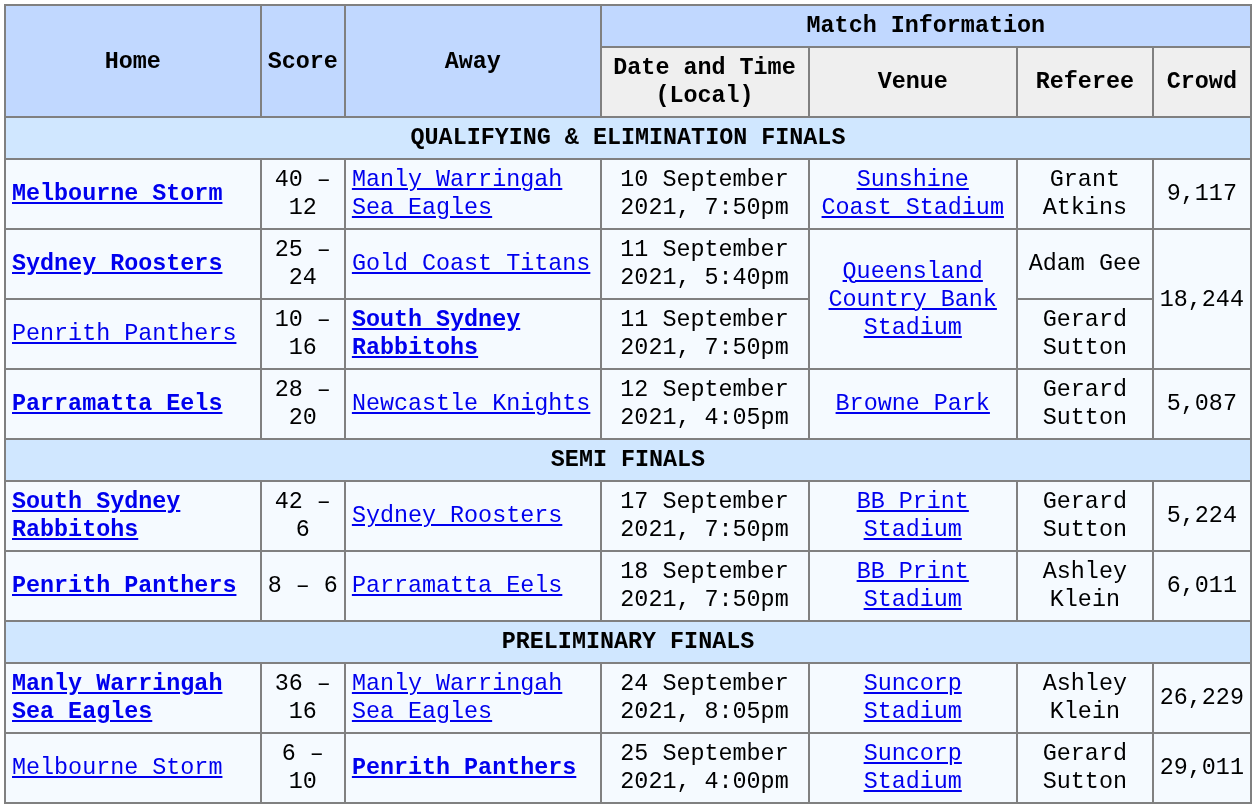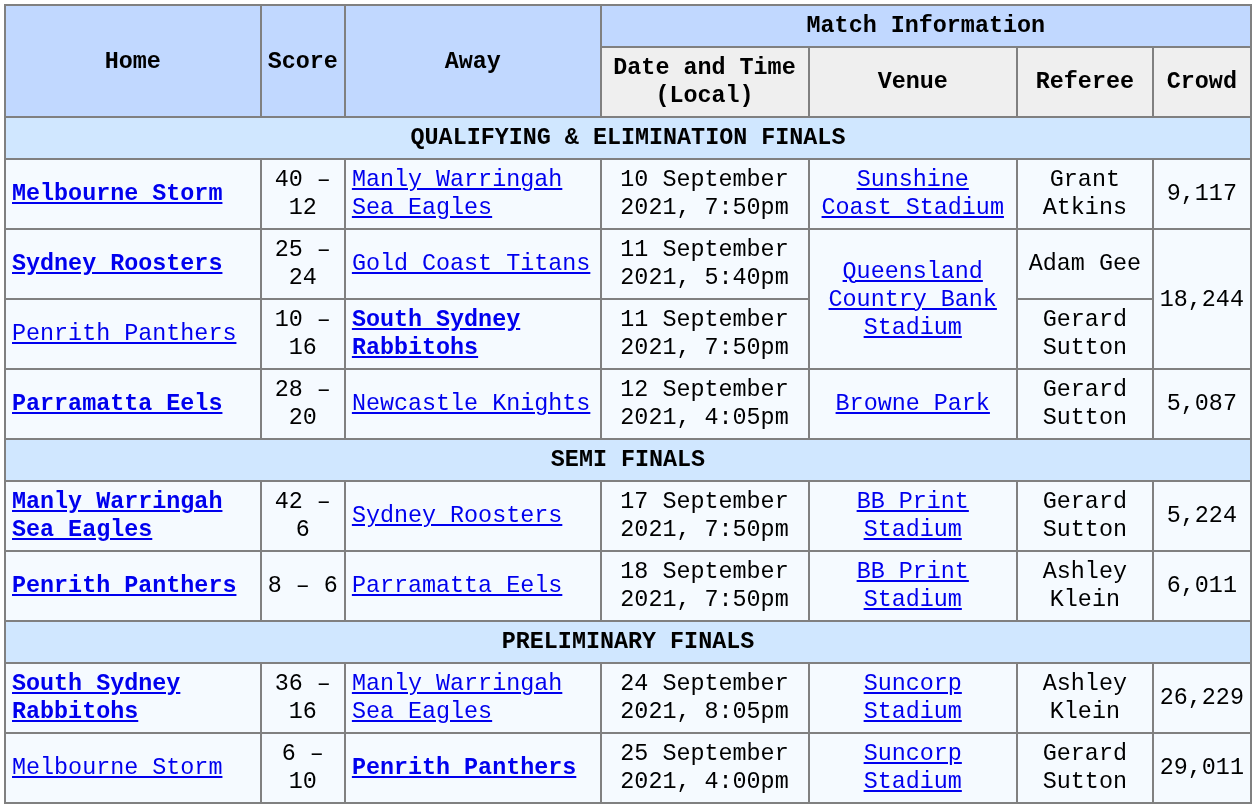17 September 2021, 7:50pm | Home: South Sydney Rabbitohs -> Manly Warringah Sea Eagles
24 September 2021, 8:05pm | Home: Manly Warringah Sea Eagles -> South Sydney Rabbitohs
